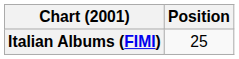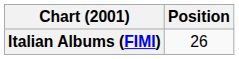Italian Albums (FIMI) | Position: 25 -> 26
